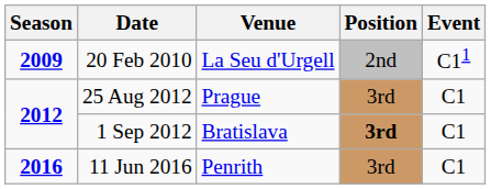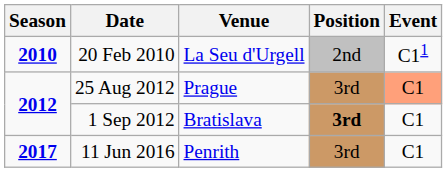20 Feb 2010 | Season: 2009 -> 2010
25 Aug 2012 | Event: no background -> lightsalmon background
11 Jun 2016 | Season: 2016 -> 2017
